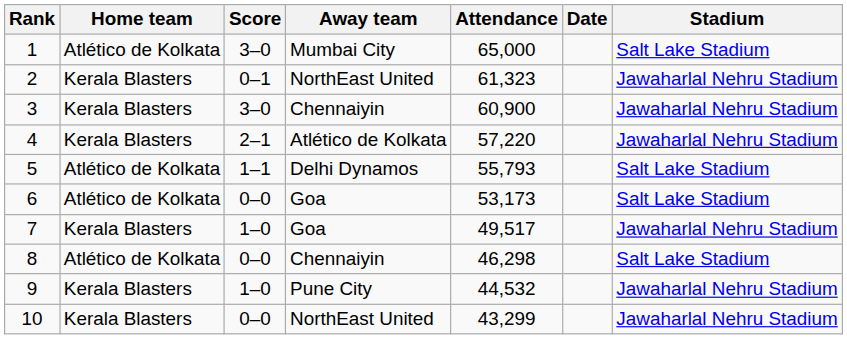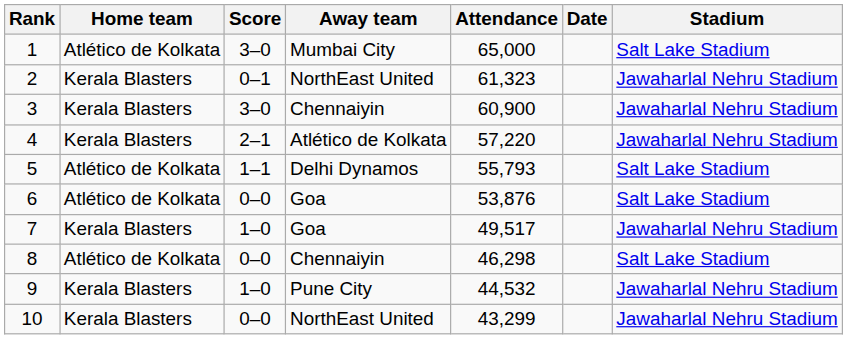6 | Attendance: 53,173 -> 53,876
